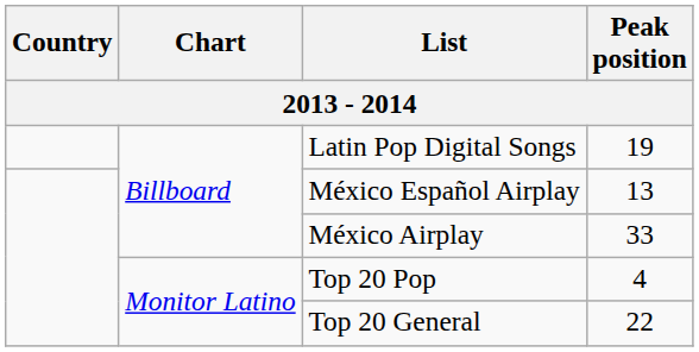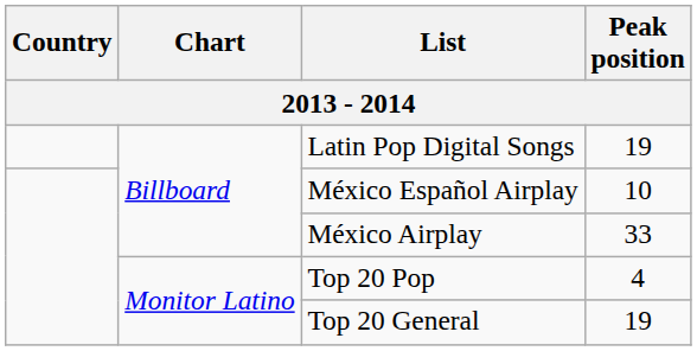México Español Airplay | Peak position: 13 -> 10
Top 20 General | Peak position: 22 -> 19
